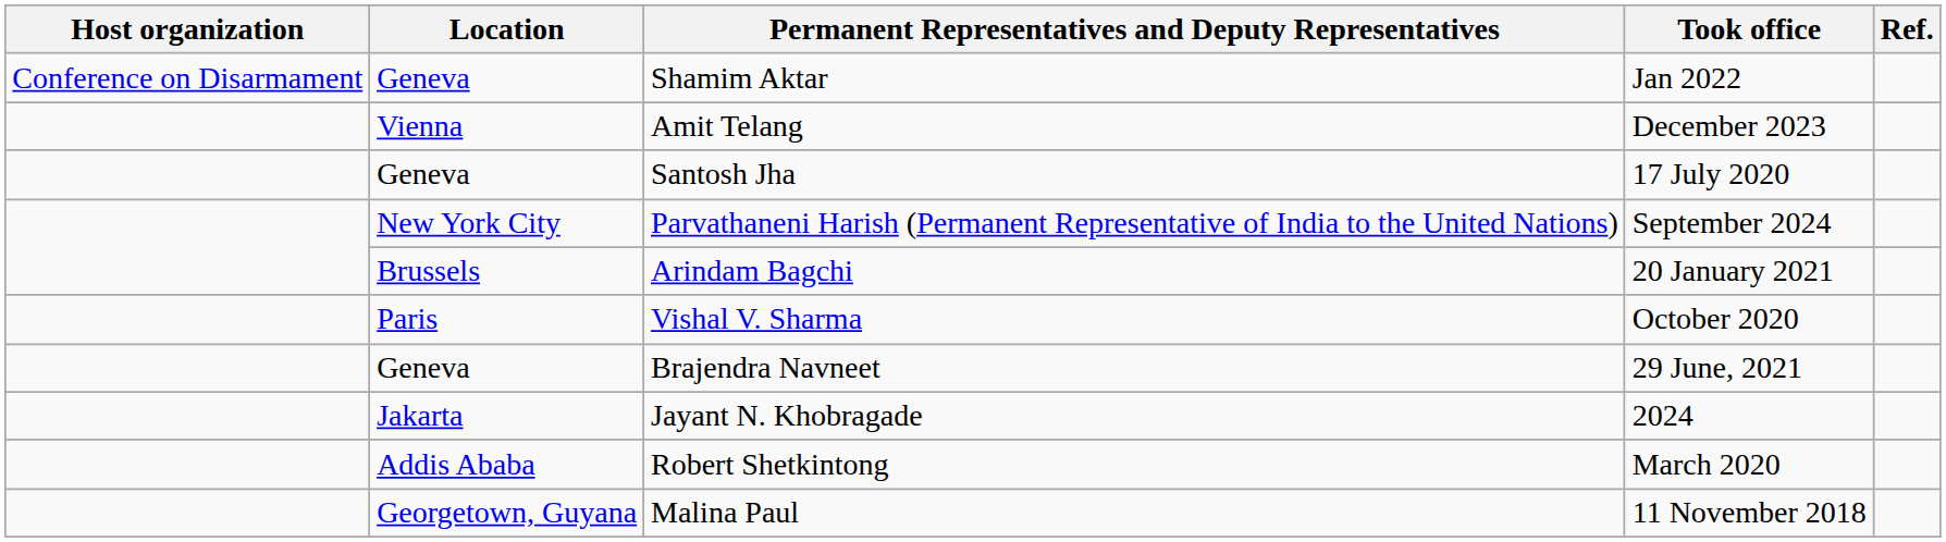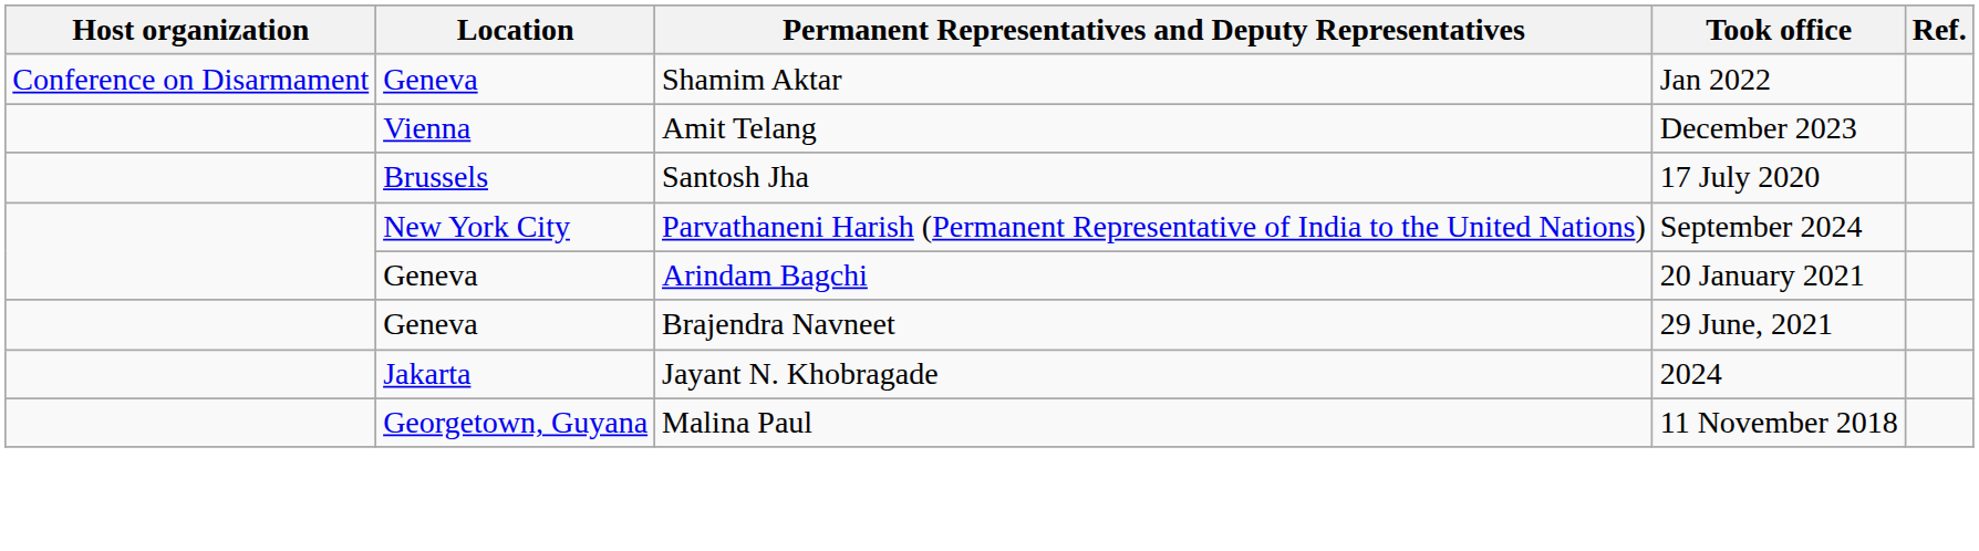Santosh Jha | Location: Geneva -> Brussels
Arindam Bagchi | Location: Brussels -> Geneva
- row: Paris | Vishal V. Sharma | October 2020
- row: Addis Ababa | Robert Shetkintong | March 2020
